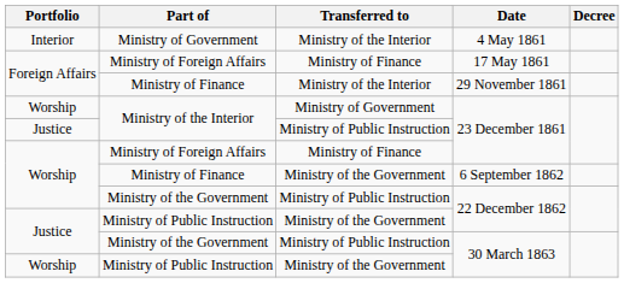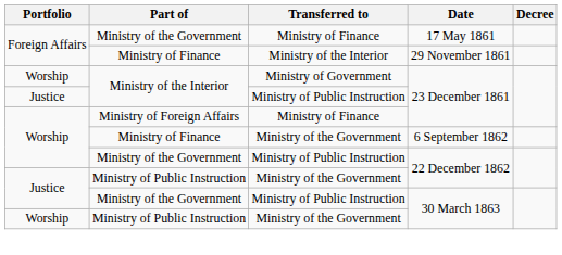- row: Interior | Ministry of Government | Ministry of the Interior | 4 May 1861
17 May 1861 | Part of: Ministry of Foreign Affairs -> Ministry of the Government
